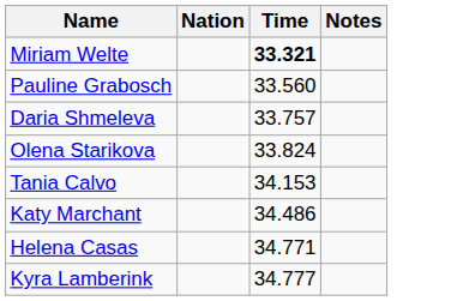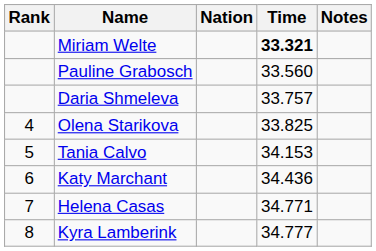+ column: Rank | 4 | 5 | 6 | 7 | 8
Olena Starikova | Time: 33.824 -> 33.825
Katy Marchant | Time: 34.486 -> 34.436
